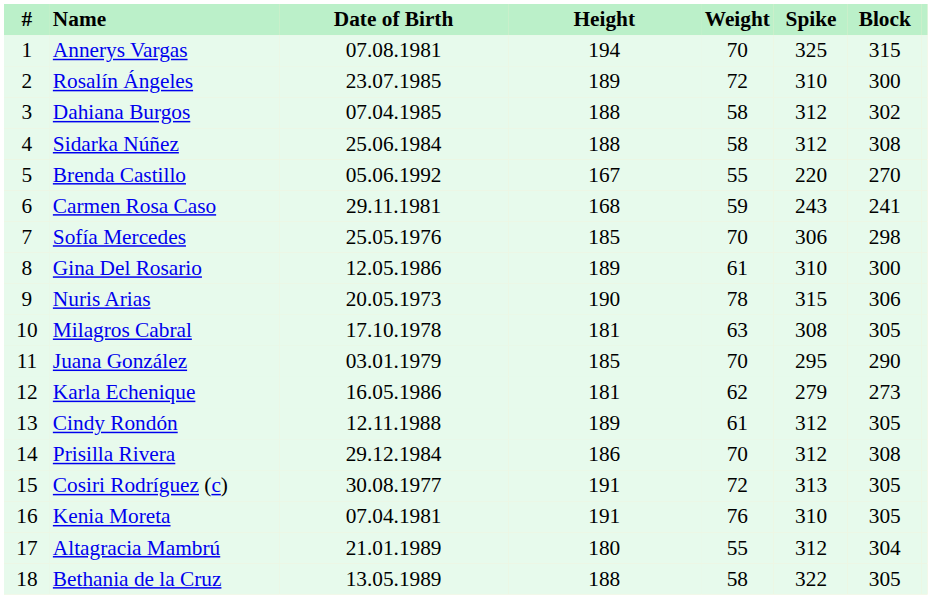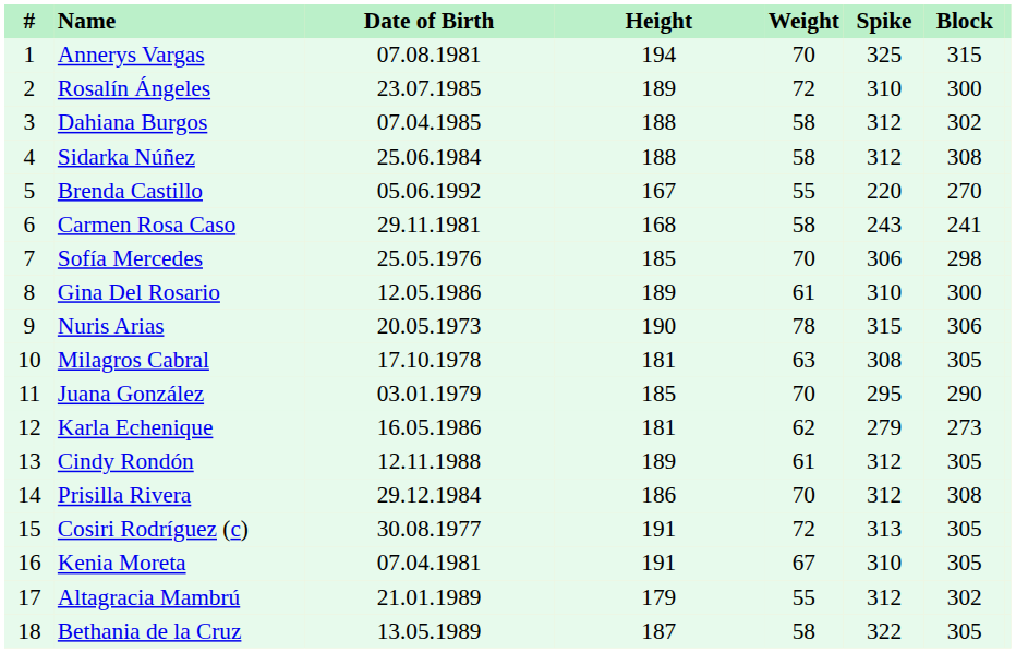Carmen Rosa Caso | Weight: 59 -> 58
Kenia Moreta | Weight: 76 -> 67
Altagracia Mambrú | Height: 180 -> 179
Altagracia Mambrú | Block: 304 -> 302
Bethania de la Cruz | Height: 188 -> 187
